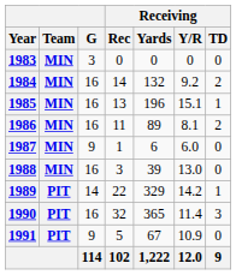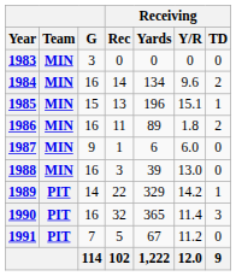1984 | Receiving / Yards: 132 -> 134
1984 | Receiving / Y/R: 9.2 -> 9.6
1985 | G: 16 -> 15
1986 | Receiving / Y/R: 8.1 -> 1.8
1991 | G: 9 -> 7
1991 | Receiving / Y/R: 10.9 -> 11.2
